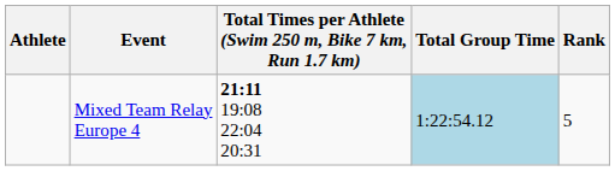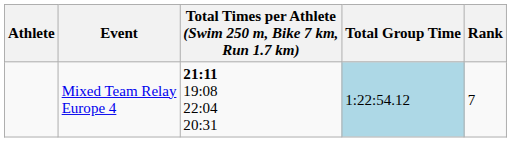Mixed Team Relay Europe 4 | Rank: 5 -> 7
